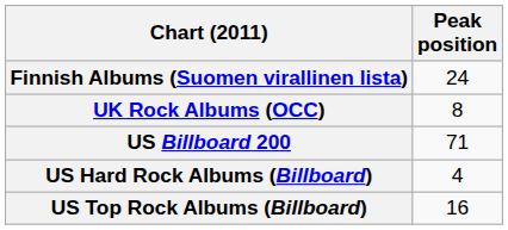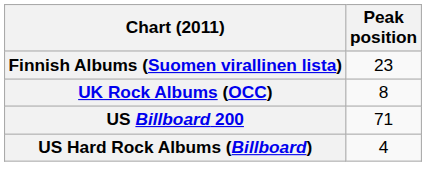Finnish Albums (Suomen virallinen lista) | Peak position: 24 -> 23
- row: US Top Rock Albums (Billboard) | 16
